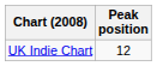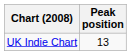UK Indie Chart | Peak position: 12 -> 13
